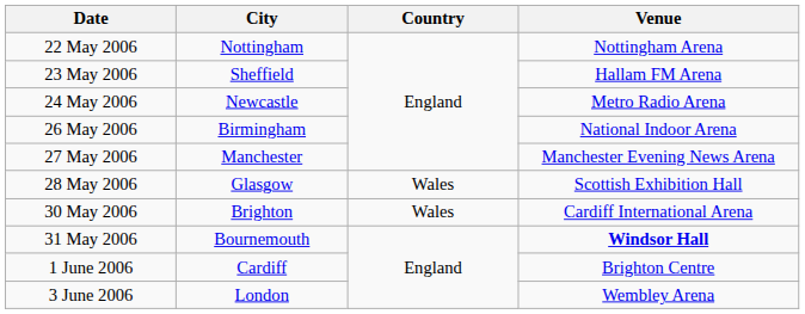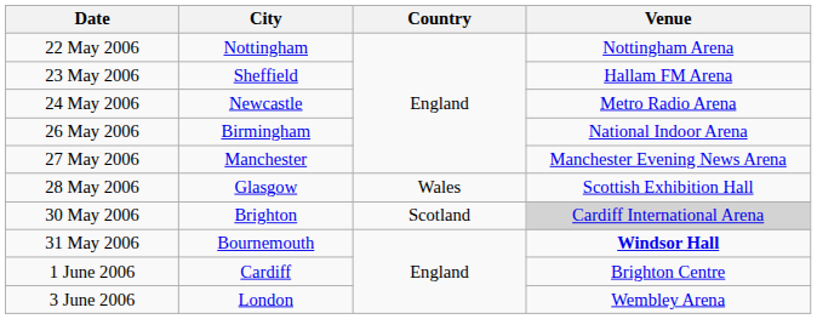30 May 2006 | Country: Wales -> Scotland
30 May 2006 | Venue: no background -> lightgrey background
